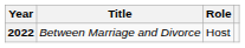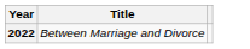- column: Role | Host
